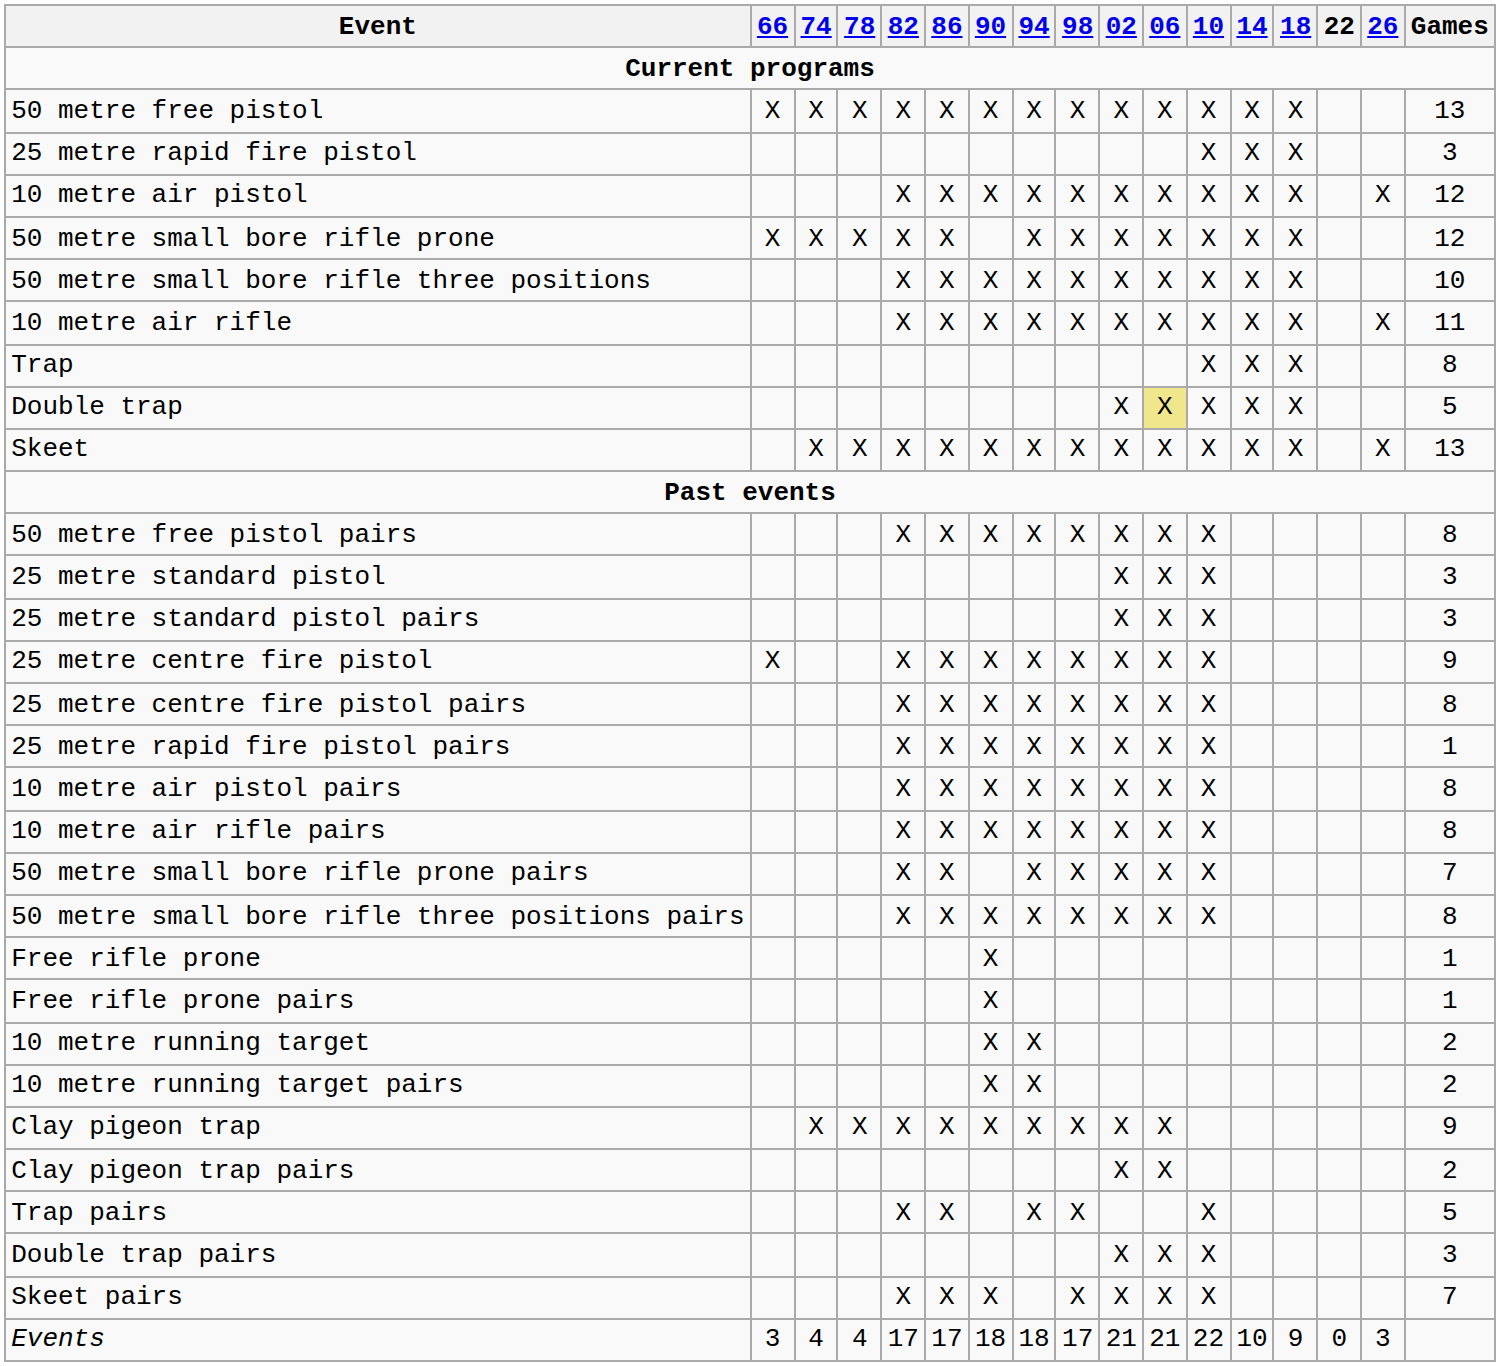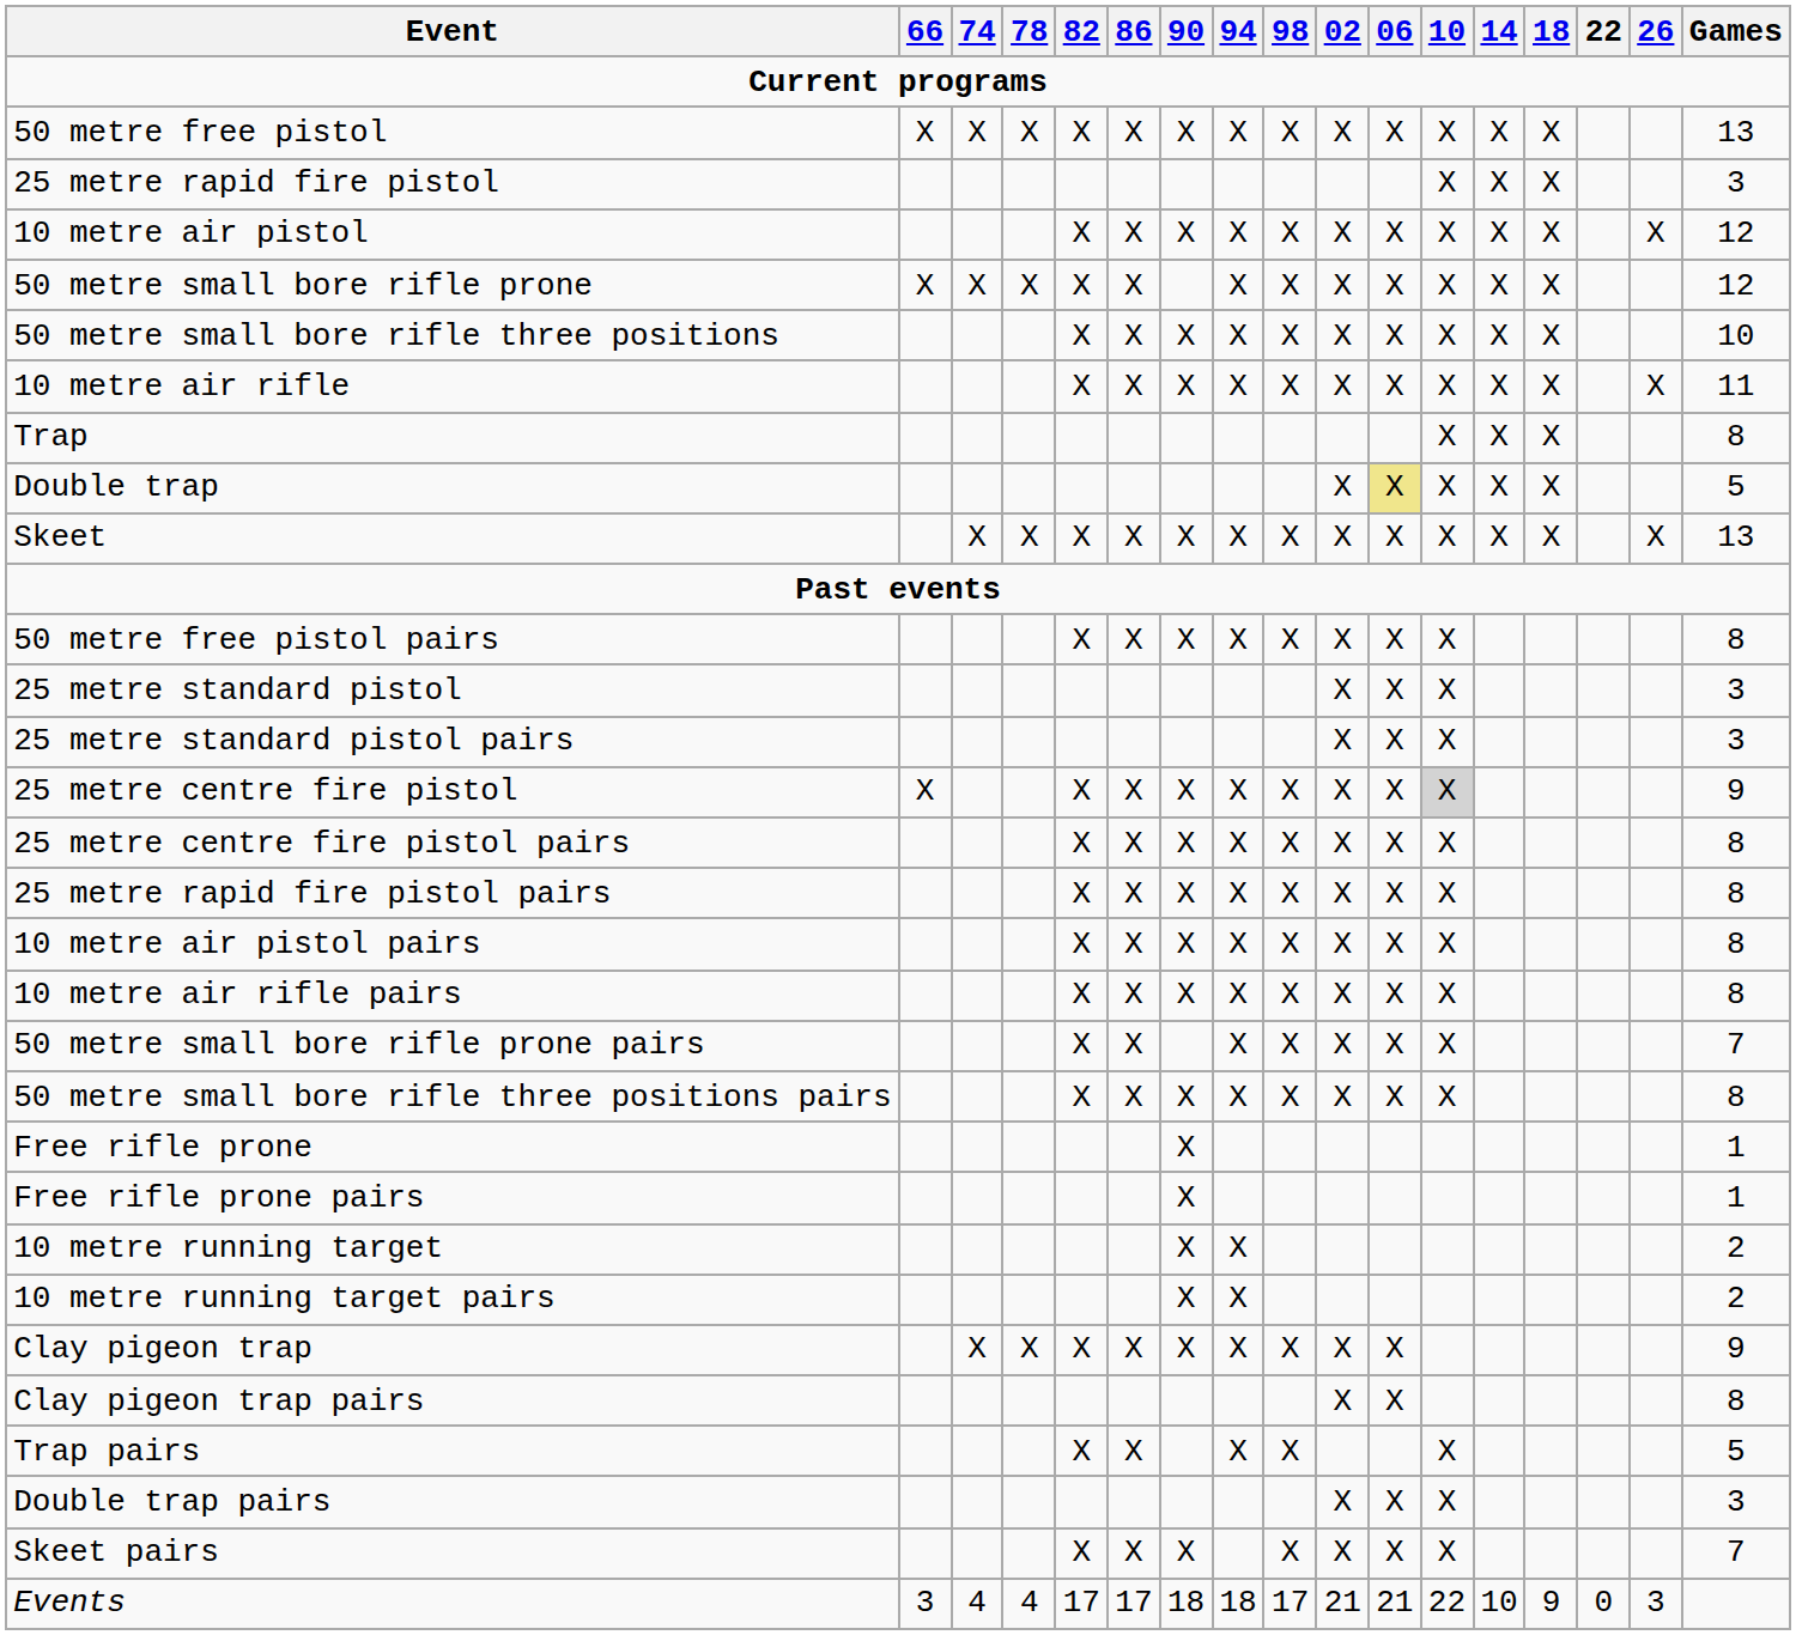25 metre centre fire pistol | 10: no background -> lightgrey background
25 metre rapid fire pistol pairs | Games: 1 -> 8
Clay pigeon trap pairs | Games: 2 -> 8
